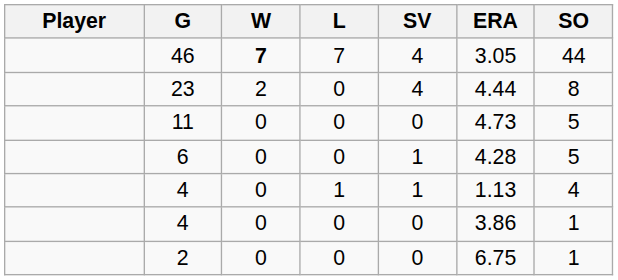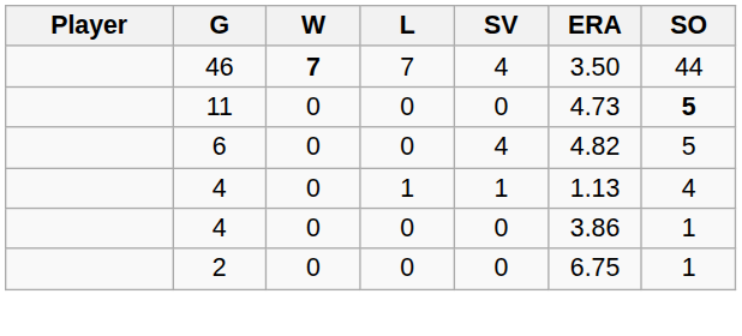46 | ERA: 3.05 -> 3.50
- row: 23 | 2 | 0 | 4 | 4.44 | 8
11 | SO: normal -> bold
6 | SV: 1 -> 4
6 | ERA: 4.28 -> 4.82
